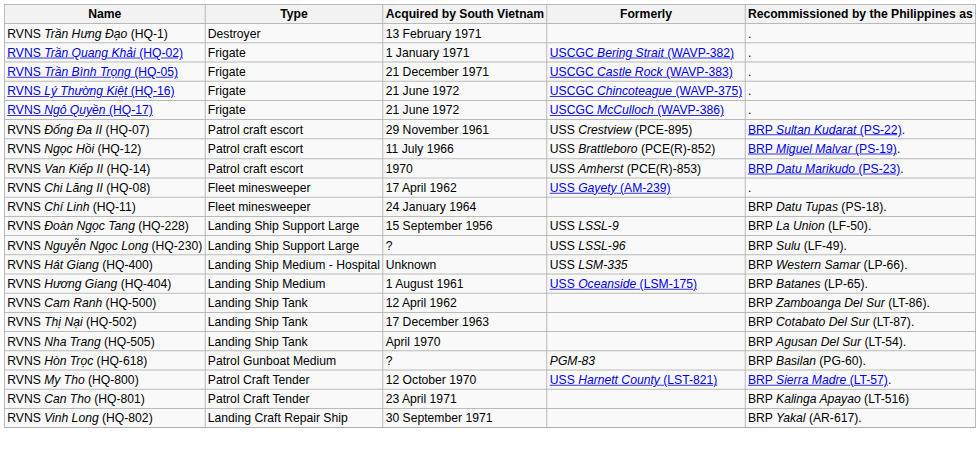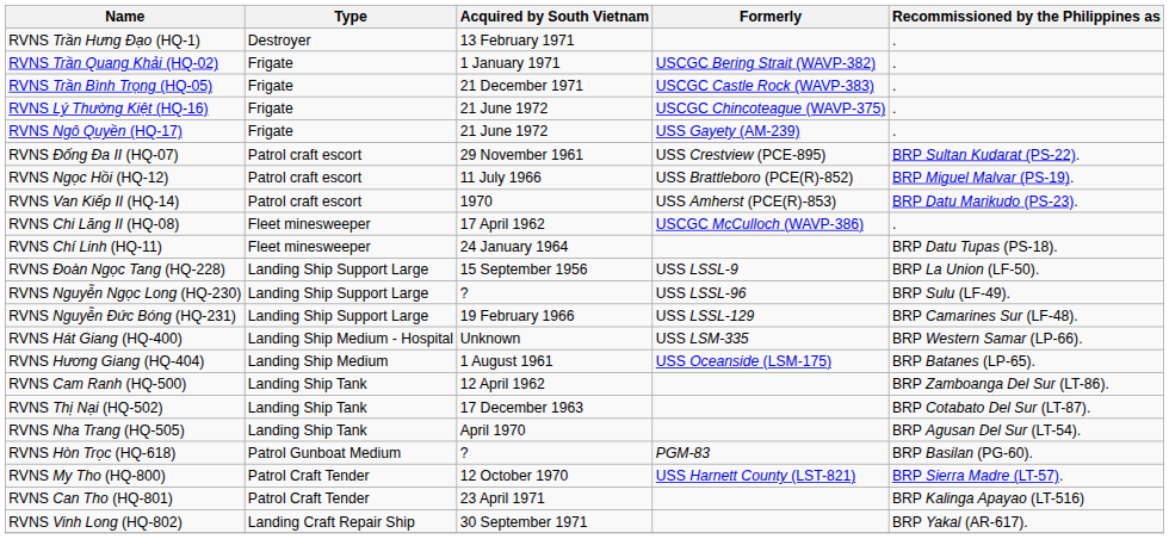RVNS Ngô Quyền (HQ-17) | Formerly: USCGC McCulloch (WAVP-386) -> USS Gayety (AM-239)
RVNS Chi Lăng II (HQ-08) | Formerly: USS Gayety (AM-239) -> USCGC McCulloch (WAVP-386)
+ row: RVNS Nguyễn Đức Bóng (HQ-231) | Landing Ship Support Large | 19 February 1966 | USS LSSL-129 | BRP Camarines Sur (LF-48).
